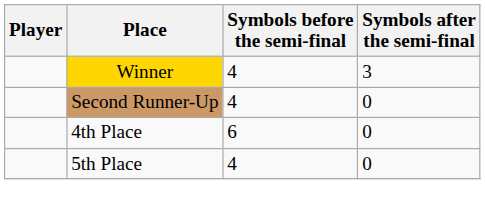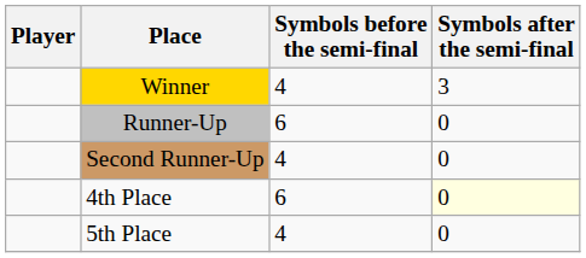+ row: Runner-Up | 6 | 0
4th Place | Symbols after the semi-final: no background -> lightyellow background
